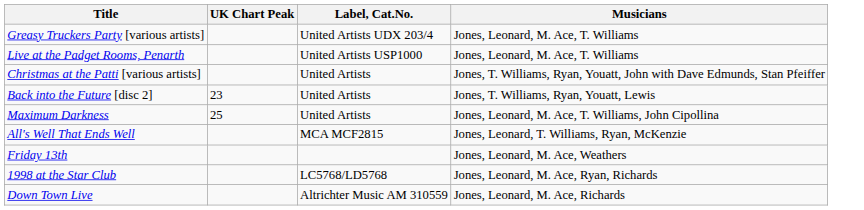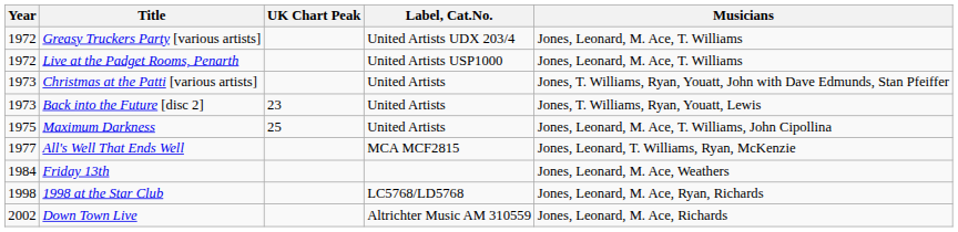+ column: Year | 1972 | 1972 | 1973 | 1973 | 1975 | 1977 | 1984 | 1998 | 2002
